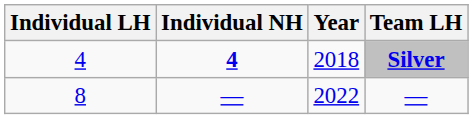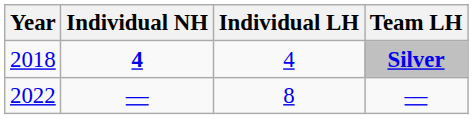columns swapped: Year <-> Individual LH
